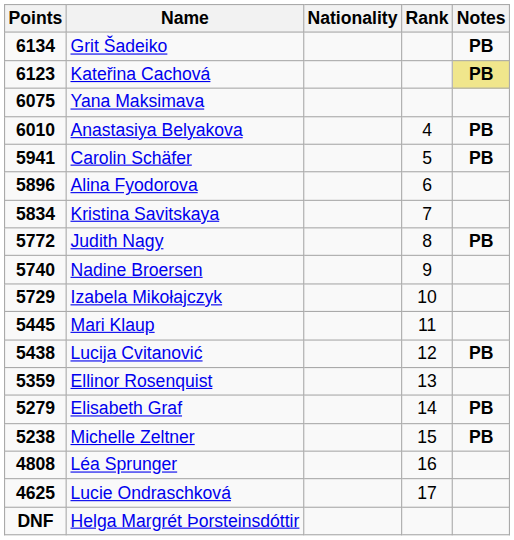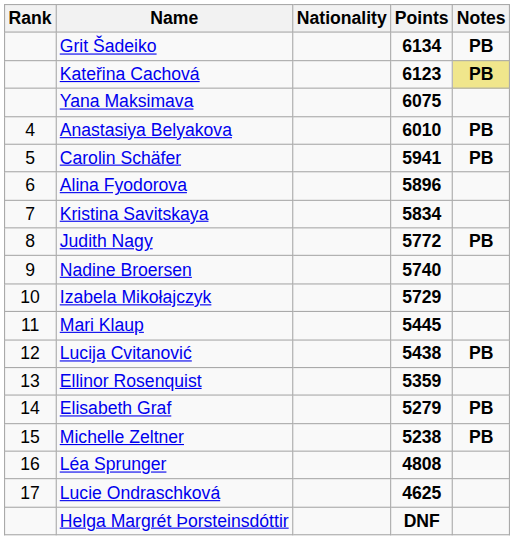columns swapped: Rank <-> Points
